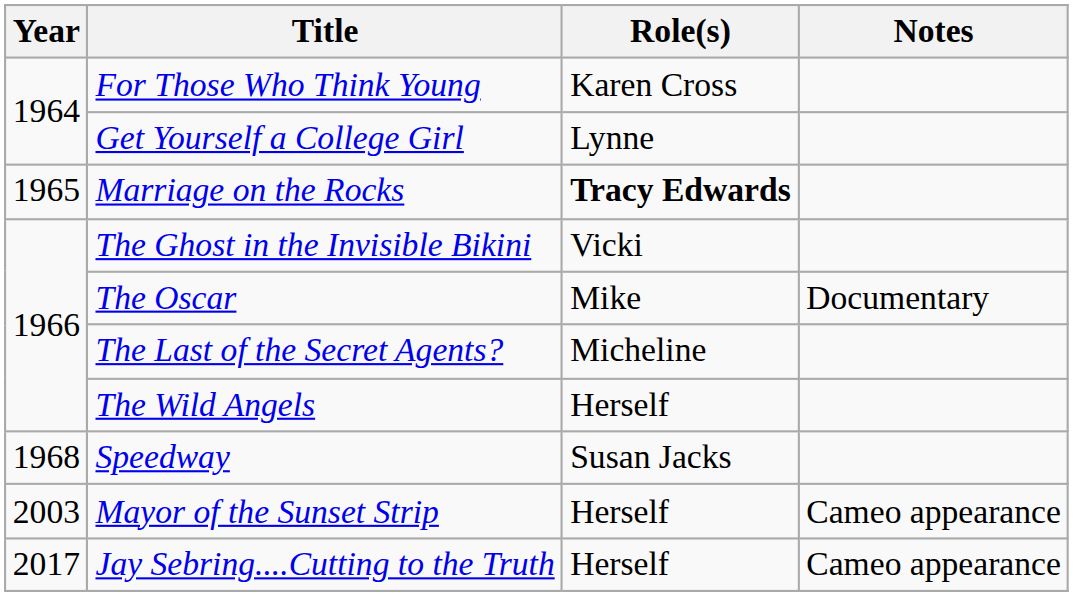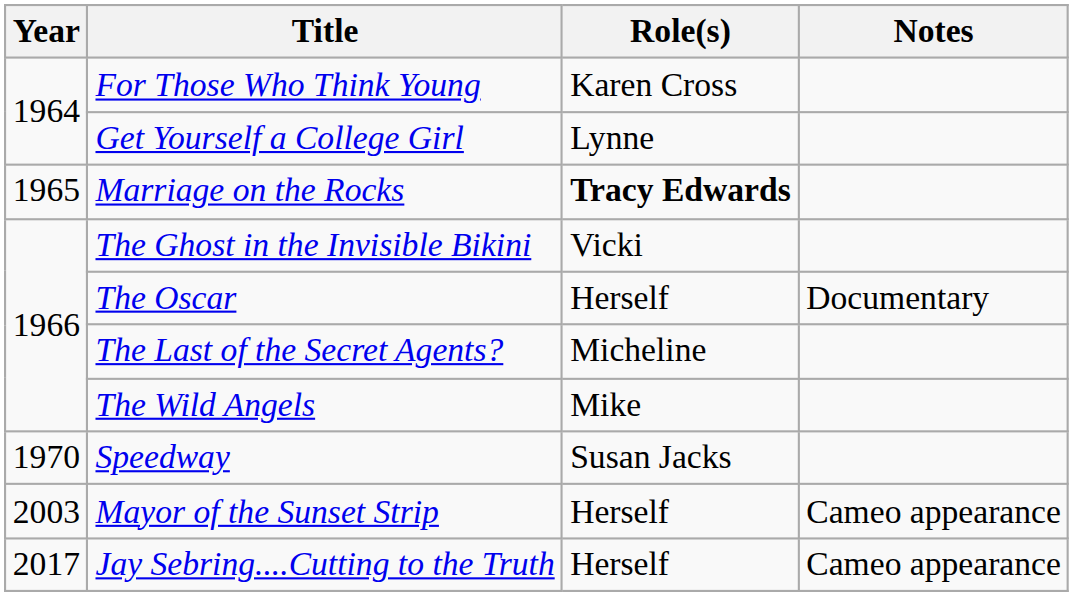The Oscar | Role(s): Mike -> Herself
The Wild Angels | Role(s): Herself -> Mike
Speedway | Year: 1968 -> 1970
